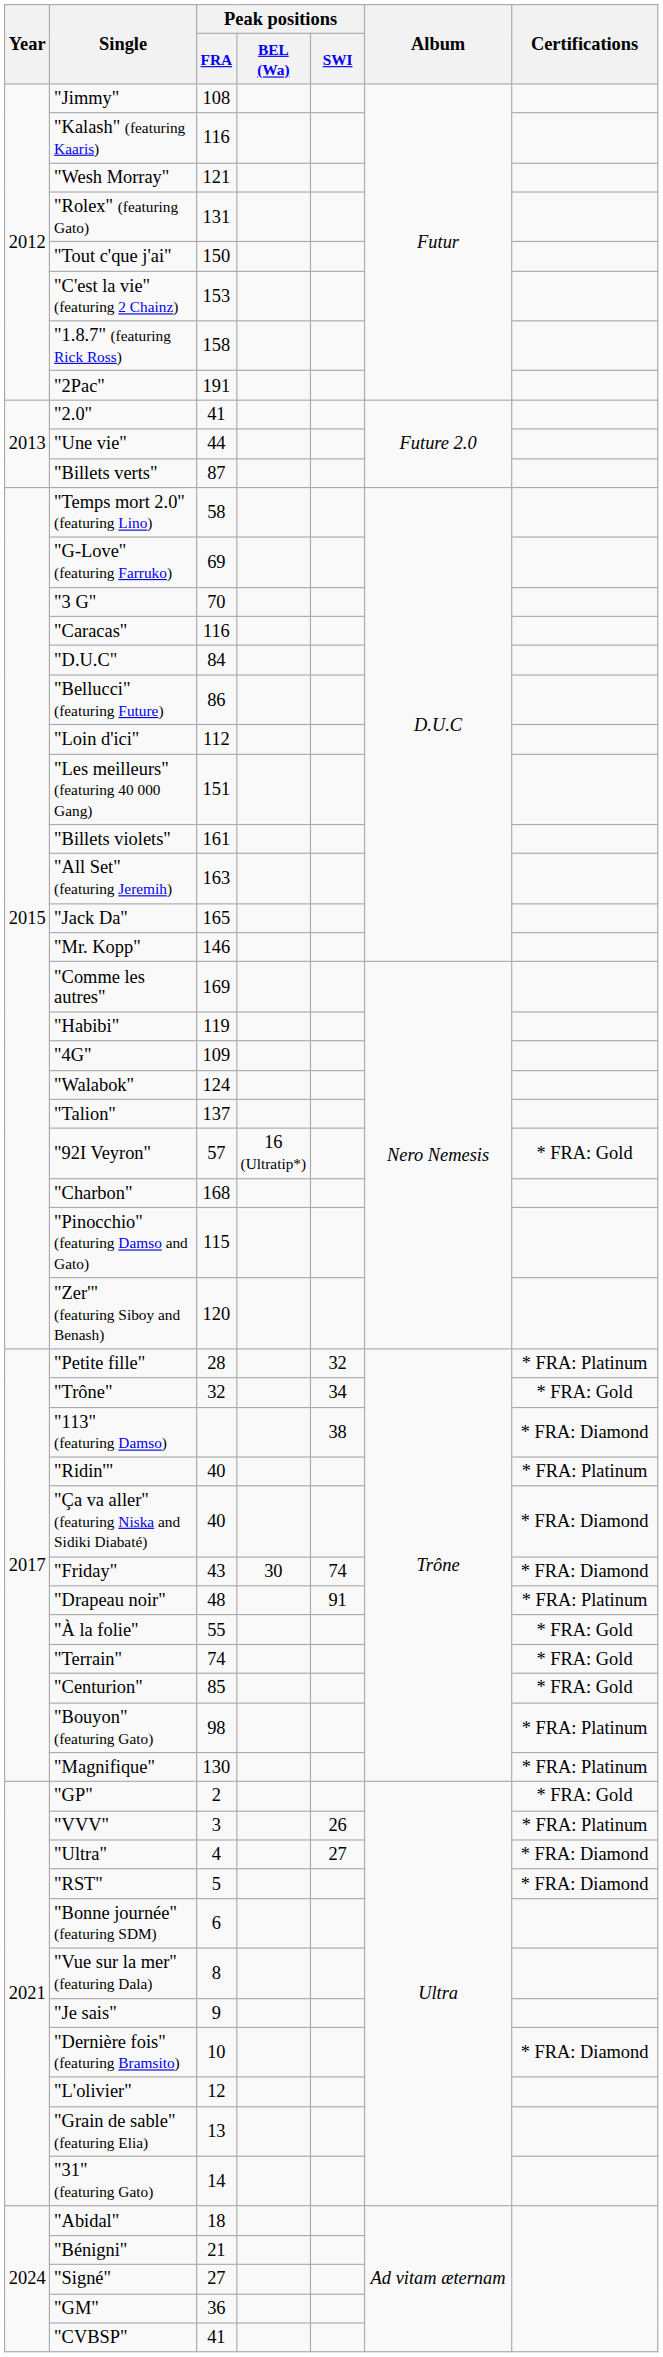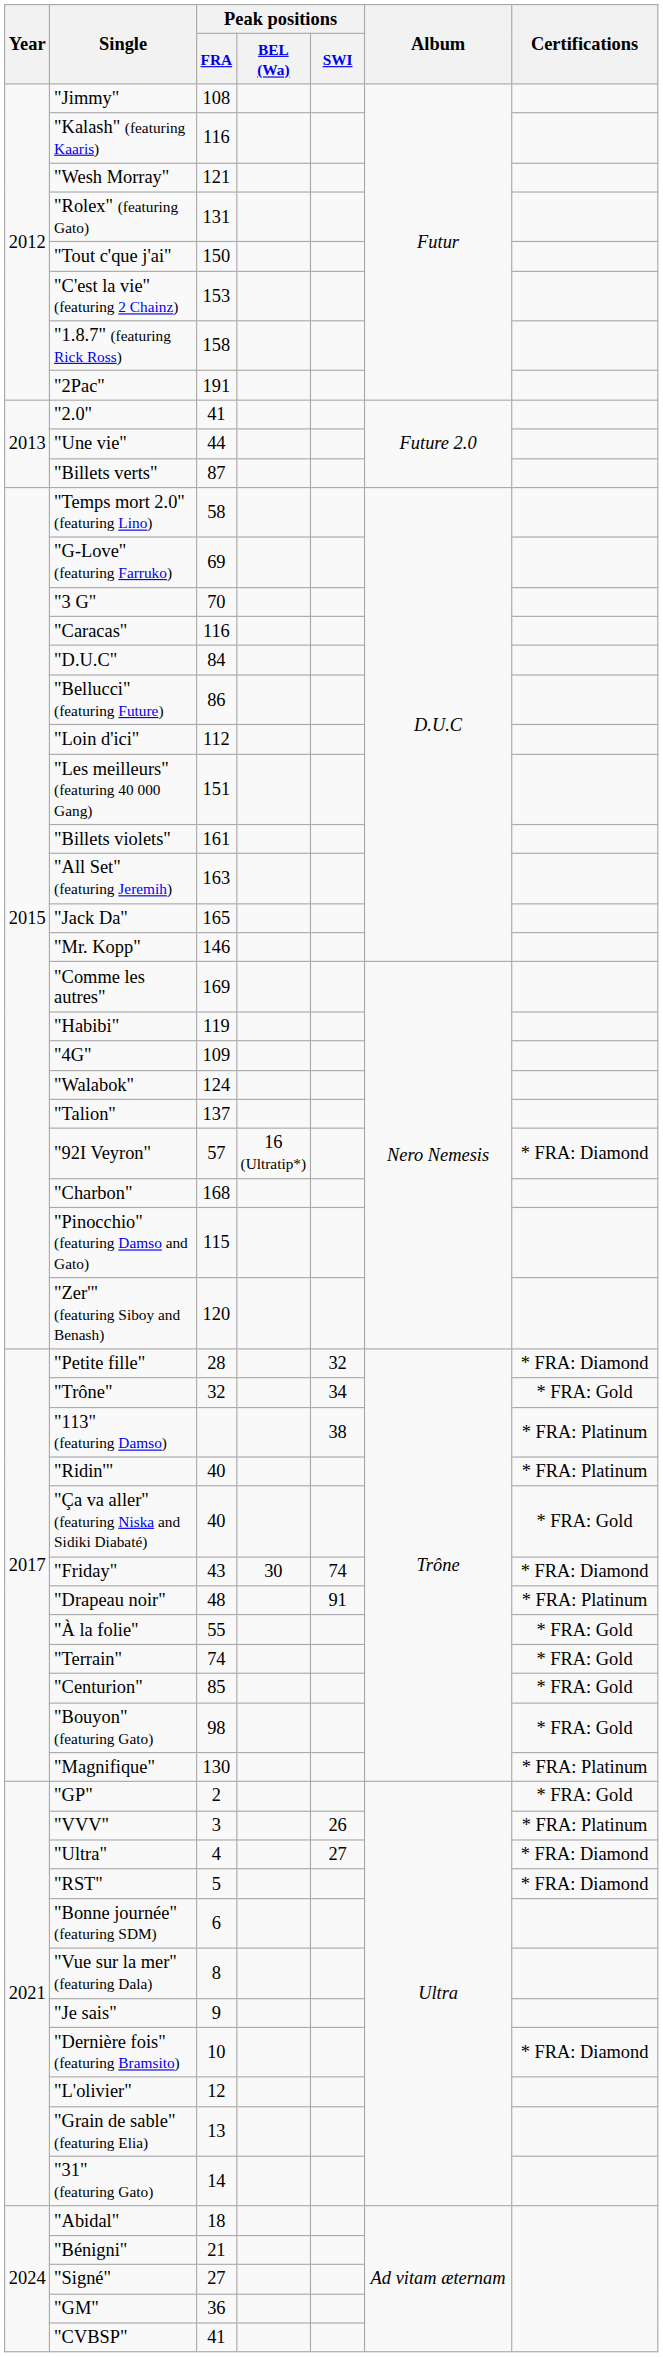"92I Veyron" | Certifications: * FRA: Gold -> * FRA: Diamond
"Petite fille" | Certifications: * FRA: Platinum -> * FRA: Diamond
"113" (featuring Damso) | Certifications: * FRA: Diamond -> * FRA: Platinum
"Ça va aller" (featuring Niska and Sidiki Diabaté) | Certifications: * FRA: Diamond -> * FRA: Gold
"Bouyon" (featuring Gato) | Certifications: * FRA: Platinum -> * FRA: Gold
